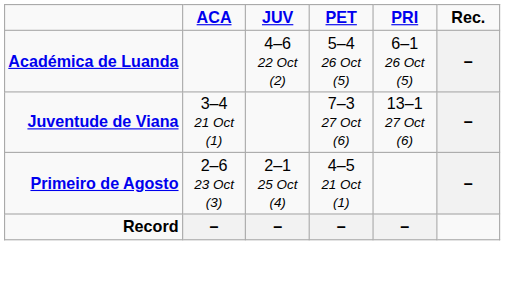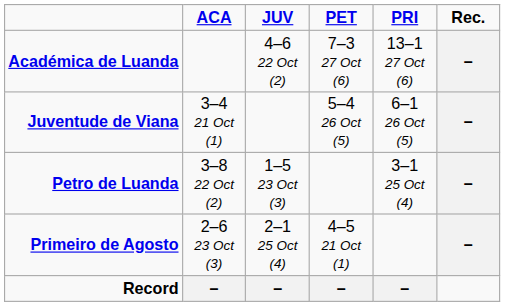Académica de Luanda | PET: 5–4 26 Oct (5) -> 7–3 27 Oct (6)
Académica de Luanda | PRI: 6–1 26 Oct (5) -> 13–1 27 Oct (6)
Juventude de Viana | PET: 7–3 27 Oct (6) -> 5–4 26 Oct (5)
Juventude de Viana | PRI: 13–1 27 Oct (6) -> 6–1 26 Oct (5)
+ row: Petro de Luanda | 3–8 22 Oct (2) | 1–5 23 Oct (3) | 3–1 25 Oct (4) | –
